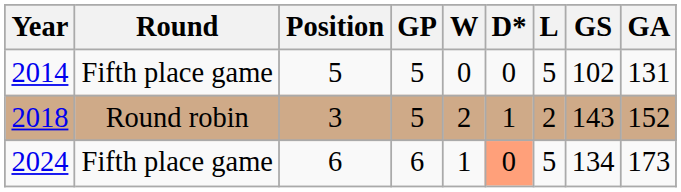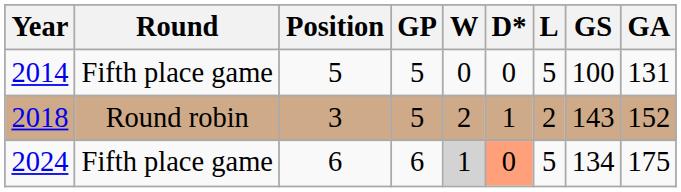2014 | GS: 102 -> 100
2024 | W: no background -> lightgrey background
2024 | GA: 173 -> 175
